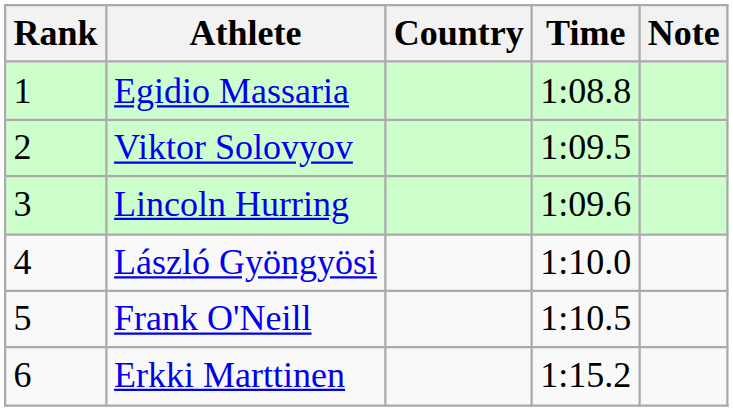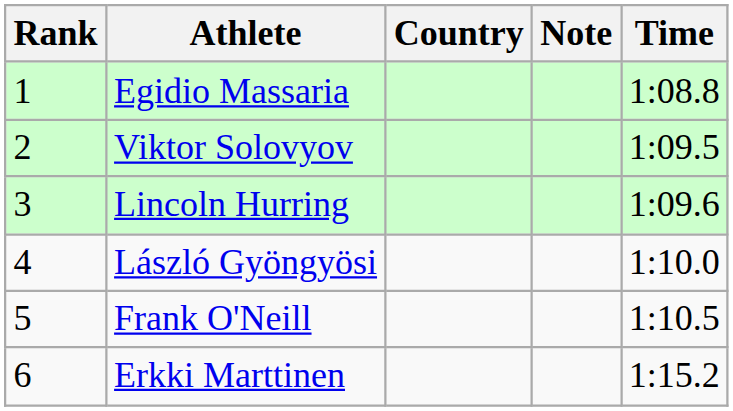columns swapped: Time <-> Note
